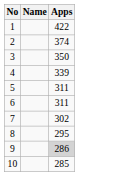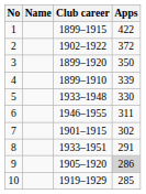+ column: Club career | 1899–1915 | 1902–1922 | 1899–1920 | 1899–1910 | 1933–1948 | 1946–1955 | 1901–1915 | 1933–1951 | 1905–1920 | 1919–1929
2 | Apps: 374 -> 372
5 | Apps: 311 -> 330
8 | Apps: 295 -> 291
